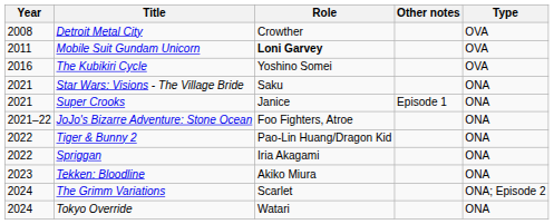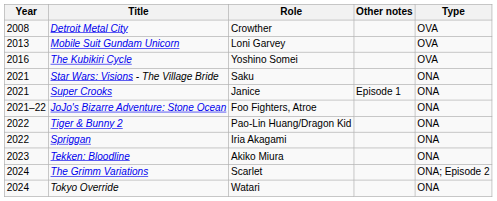Mobile Suit Gundam Unicorn | Year: 2011 -> 2013
Mobile Suit Gundam Unicorn | Role: bold -> normal
